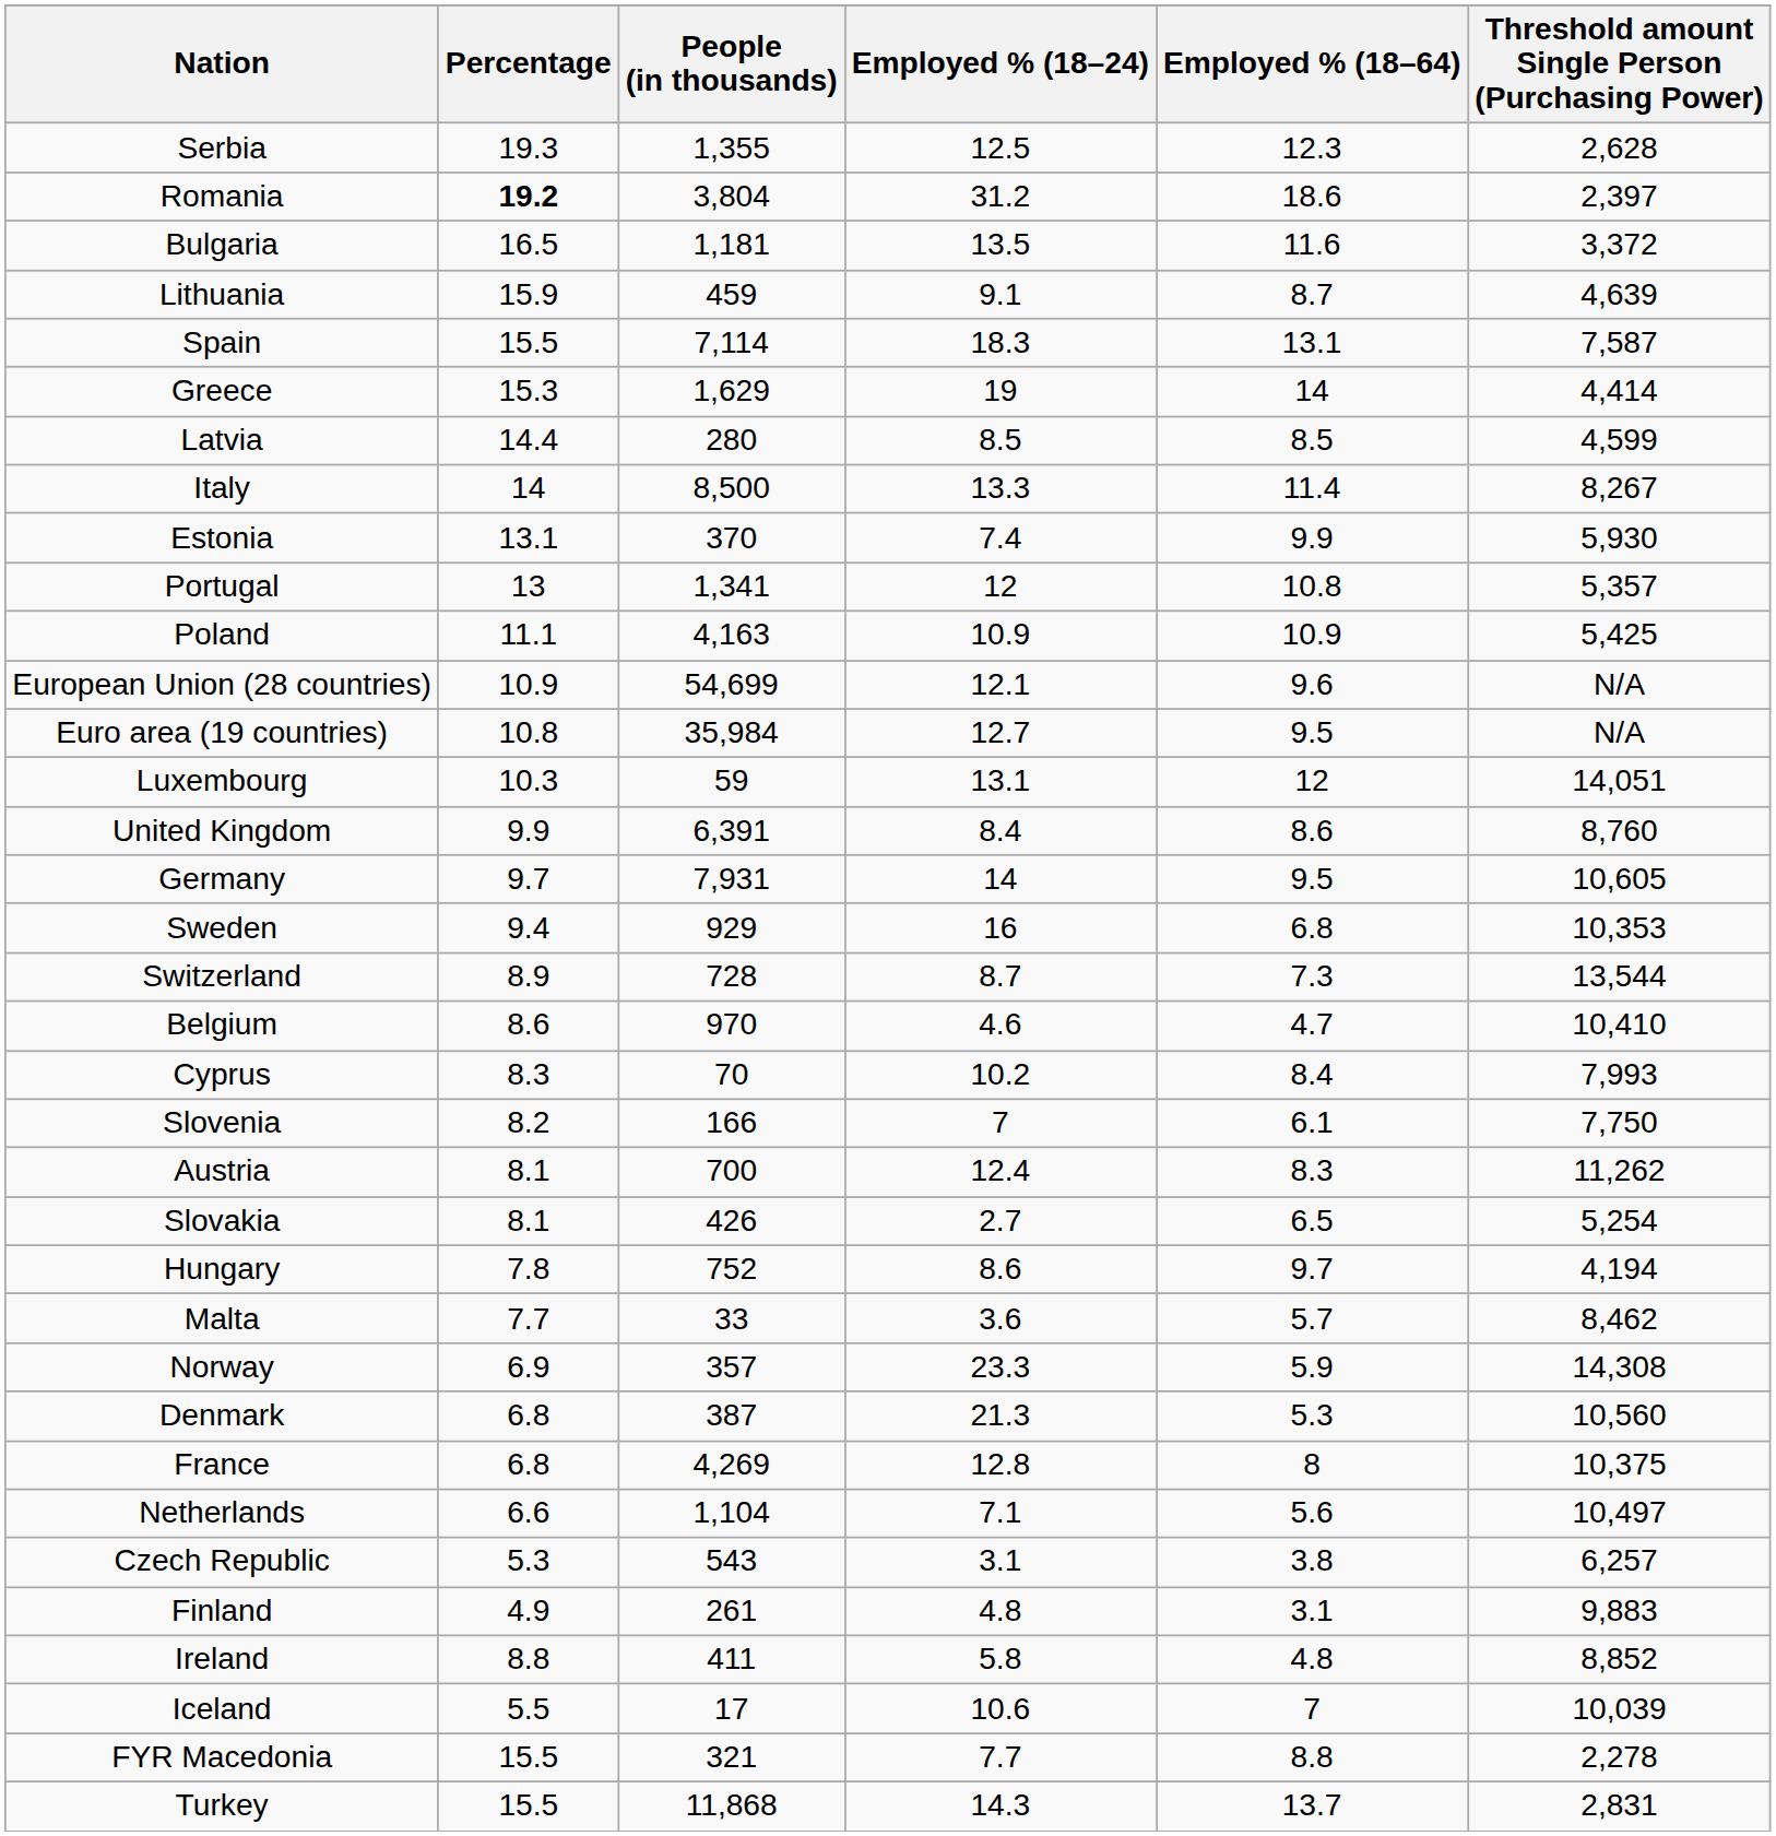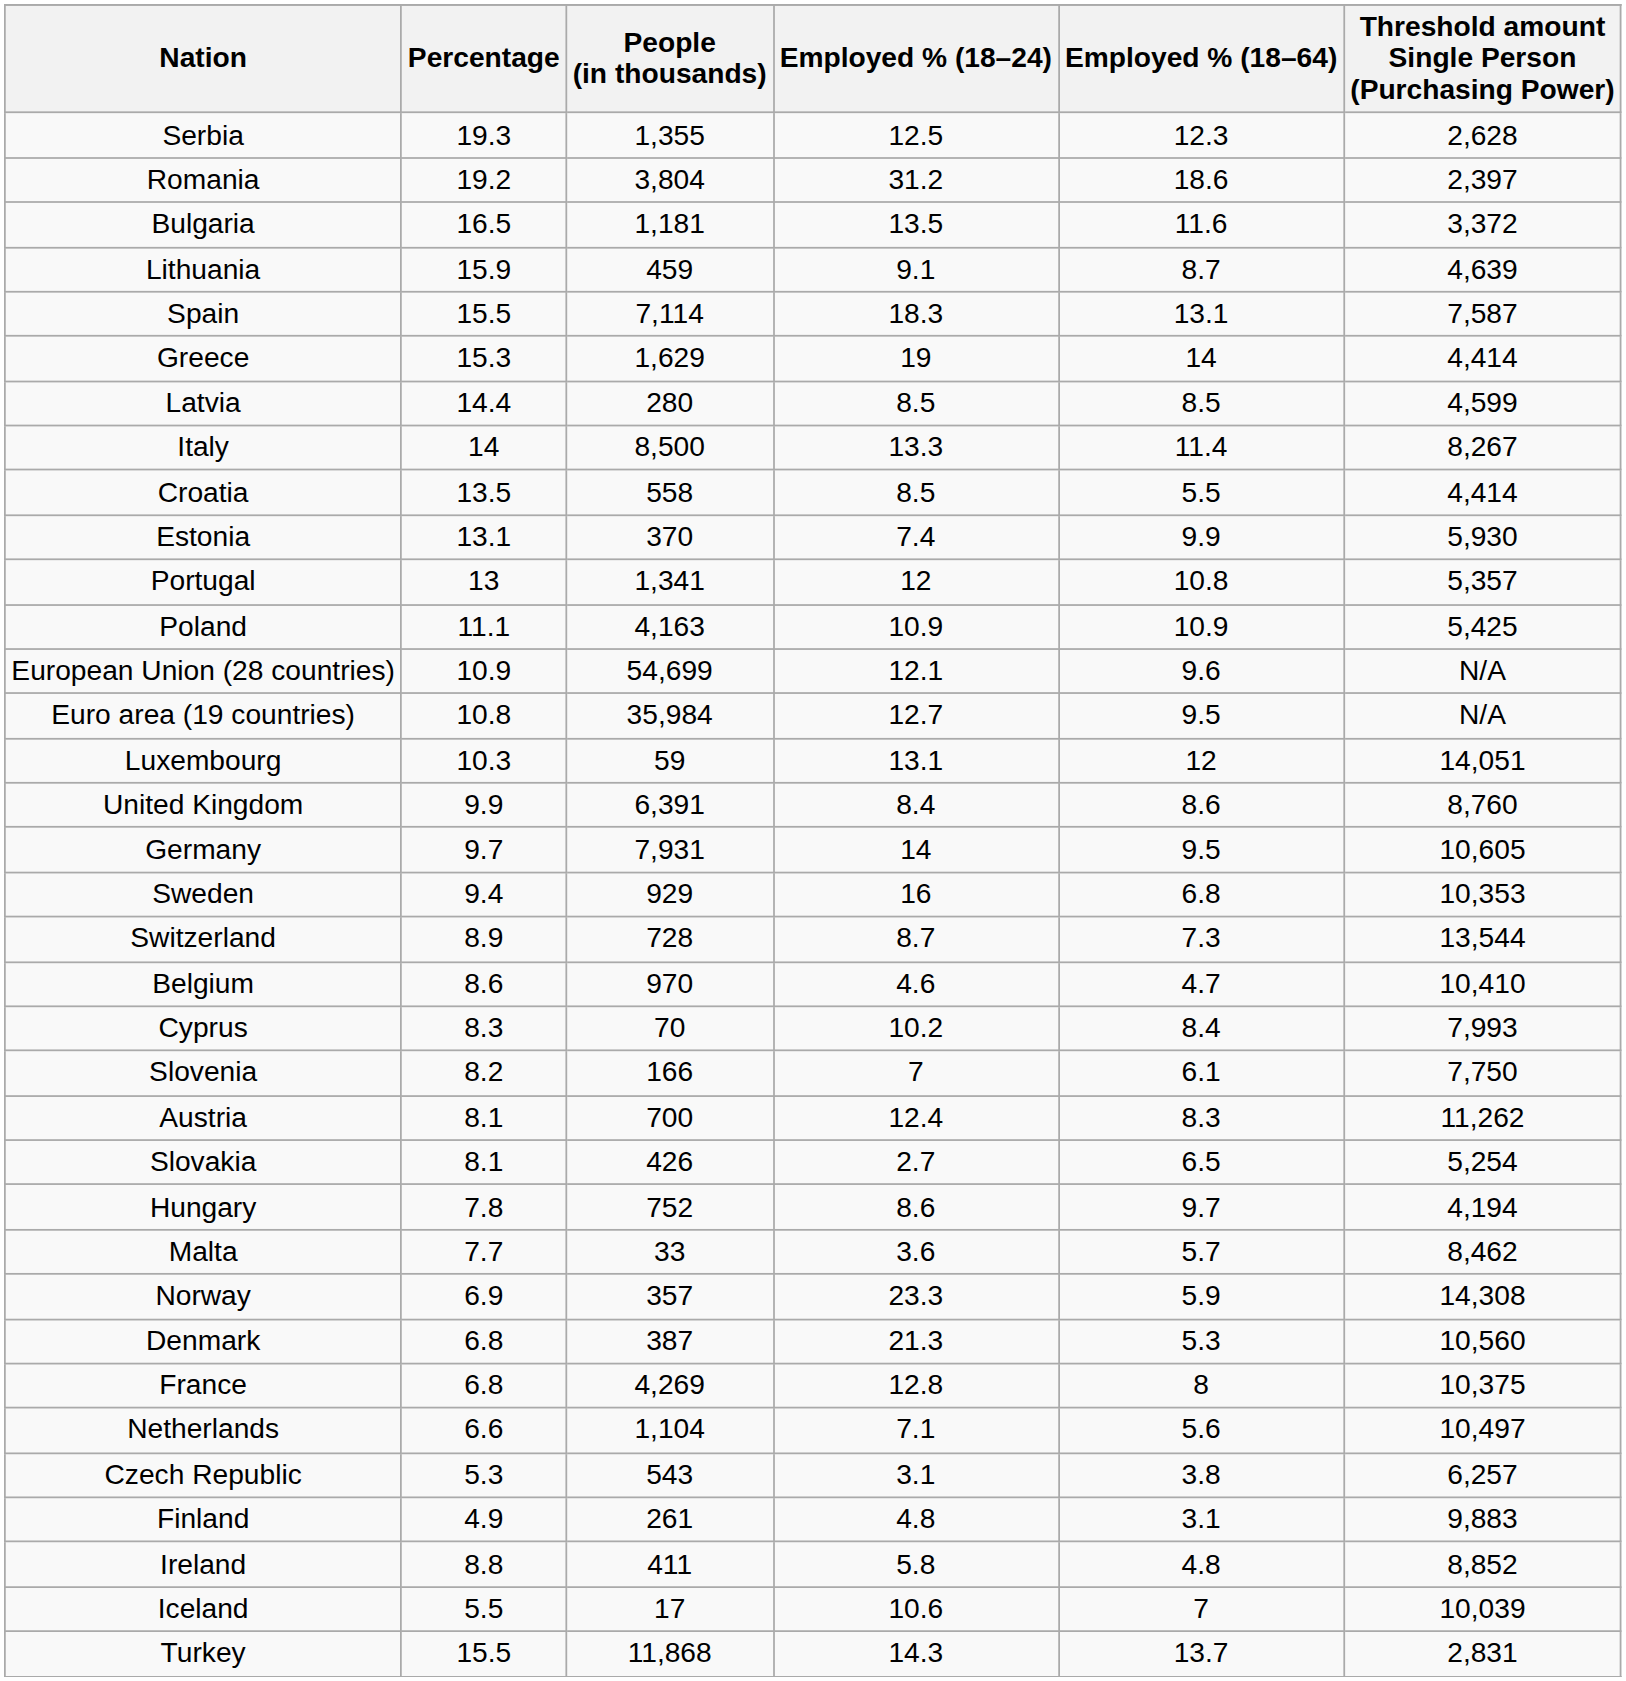Romania | Percentage: bold -> normal
+ row: Croatia | 13.5 | 558 | 8.5 | 5.5 | 4,414
- row: FYR Macedonia | 15.5 | 321 | 7.7 | 8.8 | 2,278
